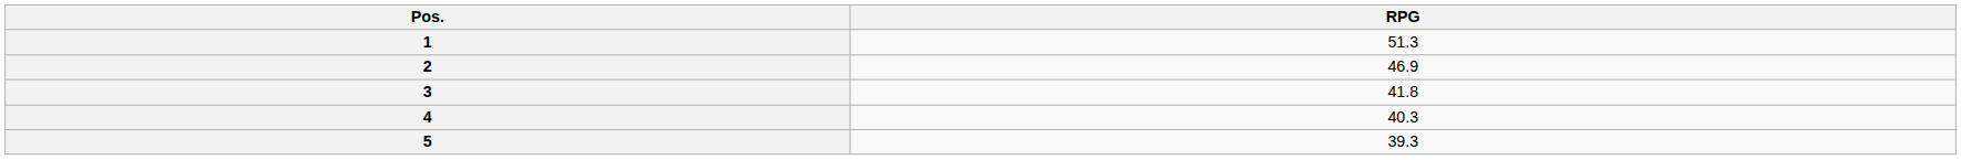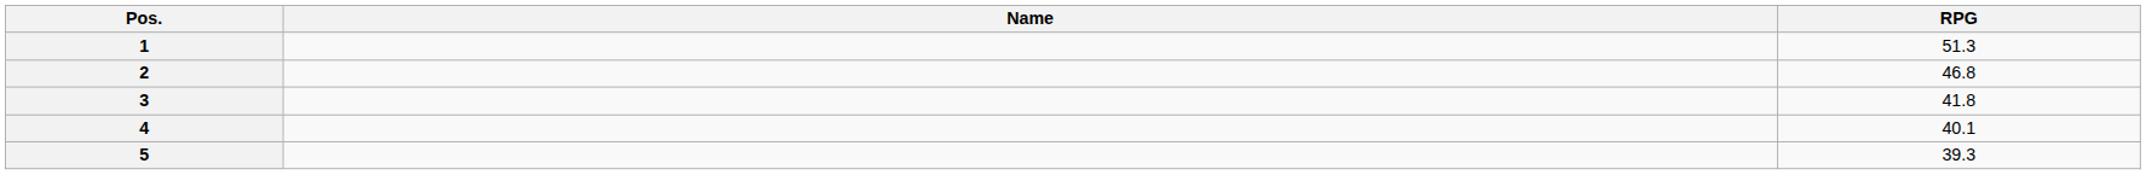+ column: Name
2 | RPG: 46.9 -> 46.8
4 | RPG: 40.3 -> 40.1
